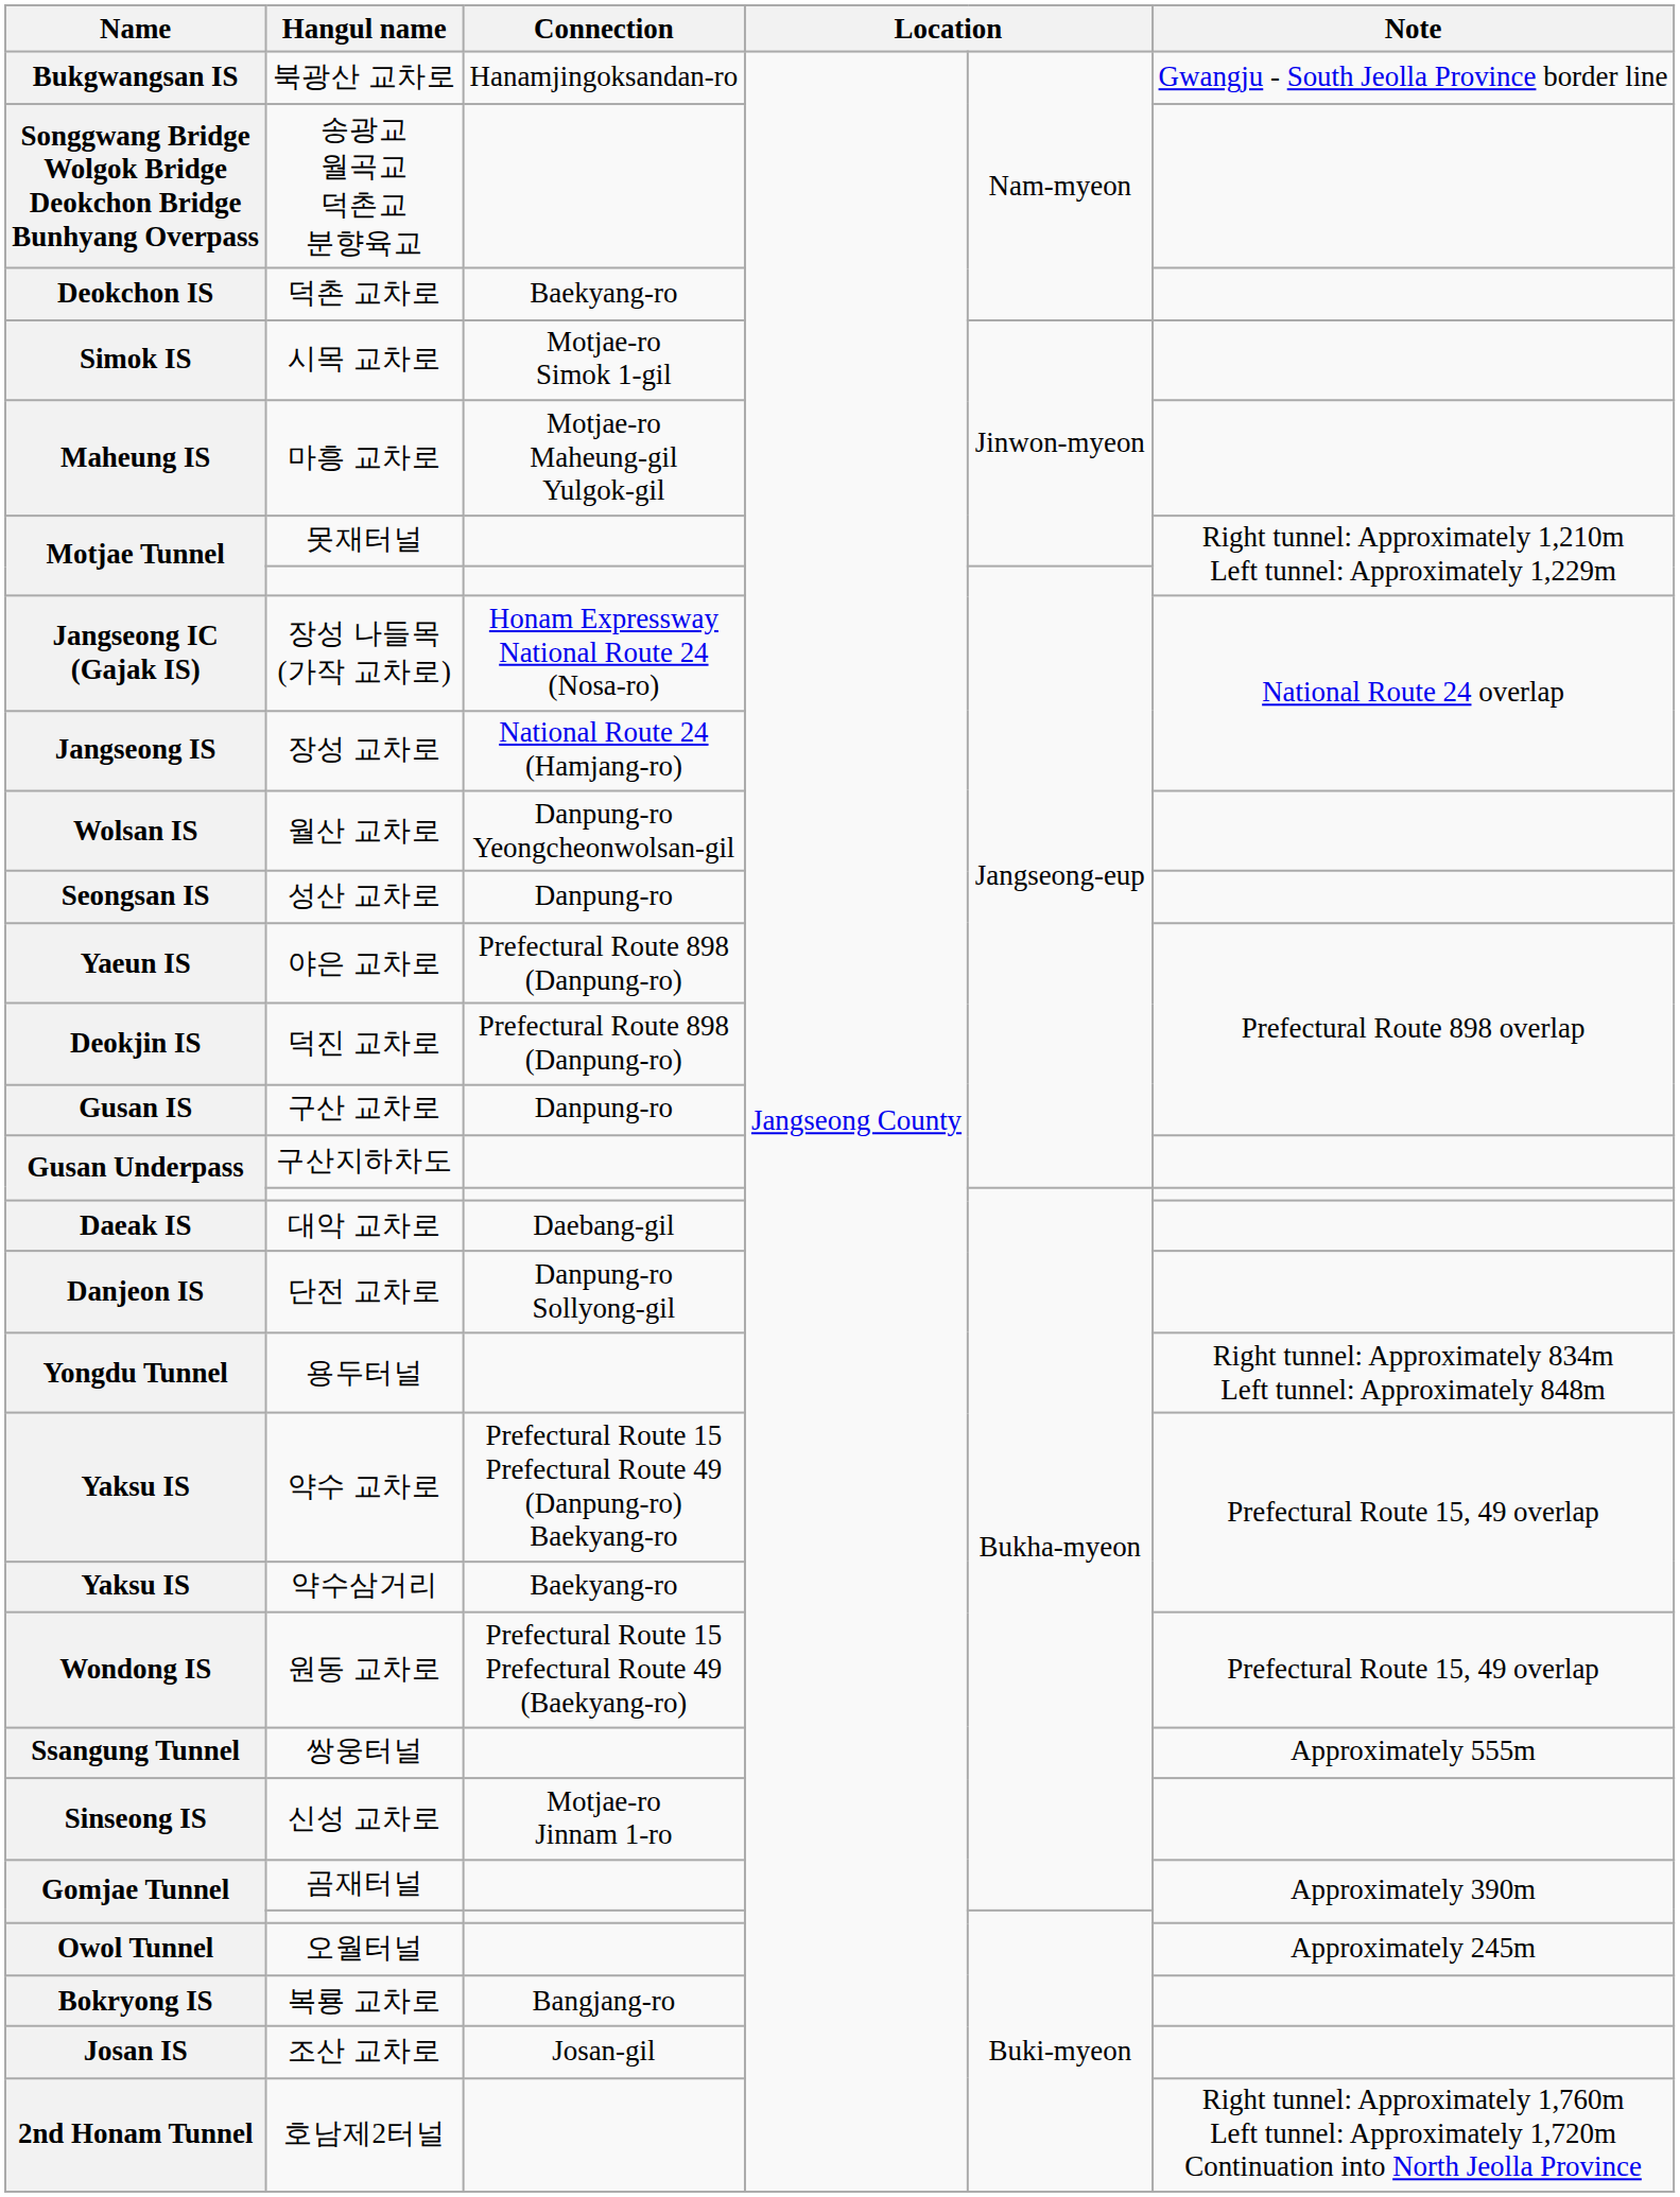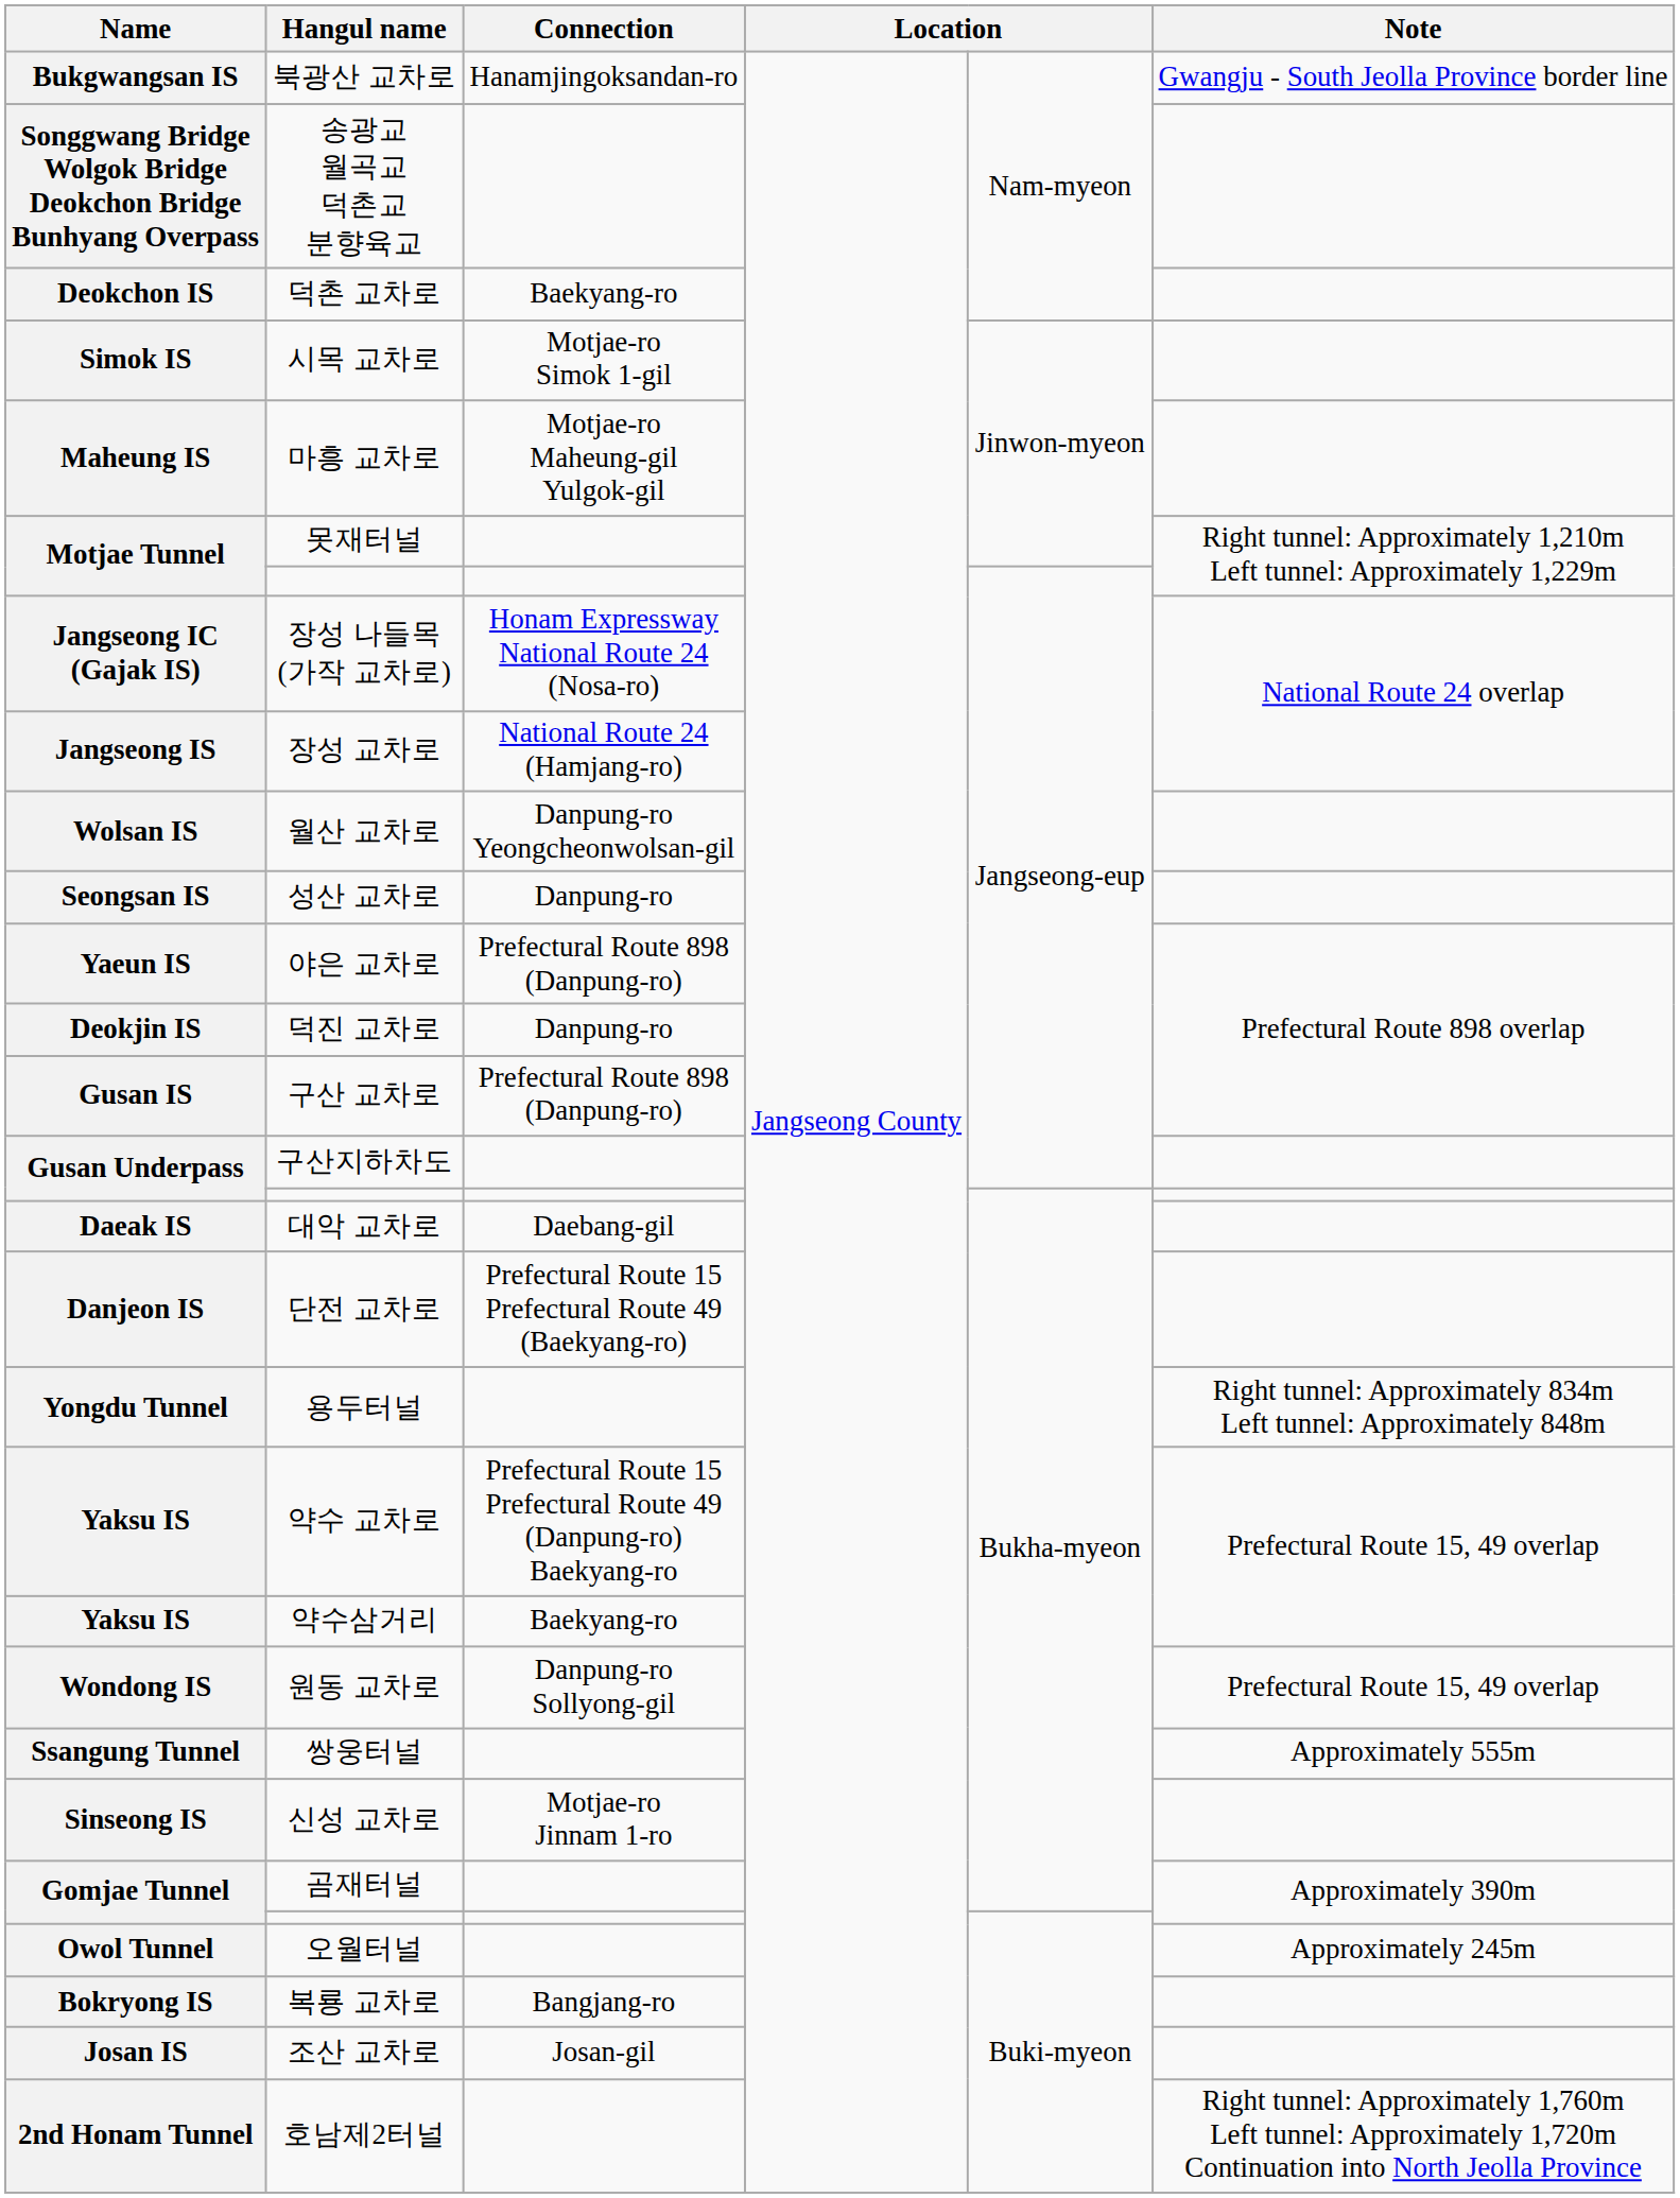덕진 교차로 | Connection: Prefectural Route 898 (Danpung-ro) -> Danpung-ro
구산 교차로 | Connection: Danpung-ro -> Prefectural Route 898 (Danpung-ro)
단전 교차로 | Connection: Danpung-ro Sollyong-gil -> Prefectural Route 15 Prefectural Route 49 (Baekyang-ro)
원동 교차로 | Connection: Prefectural Route 15 Prefectural Route 49 (Baekyang-ro) -> Danpung-ro Sollyong-gil
